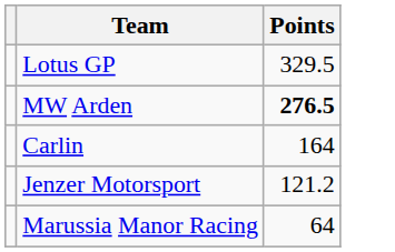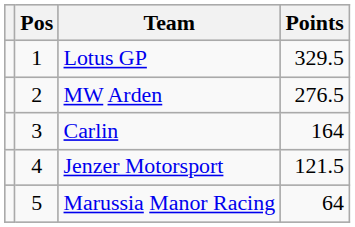+ column: Pos | 1 | 2 | 3 | 4 | 5
MW Arden | Points: bold -> normal
Jenzer Motorsport | Points: 121.2 -> 121.5
